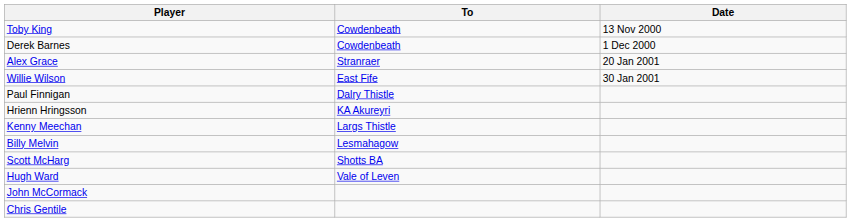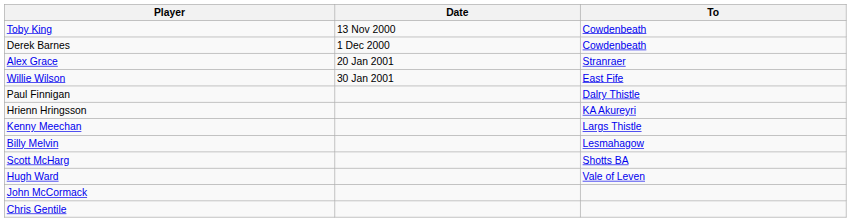columns swapped: To <-> Date
